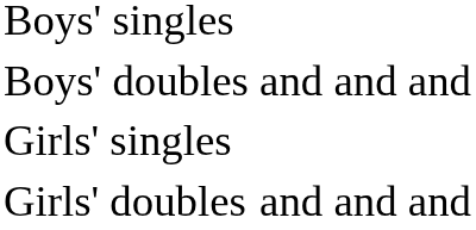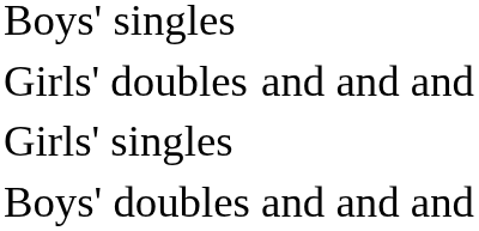rows swapped: Boys' doubles <-> Girls' doubles
